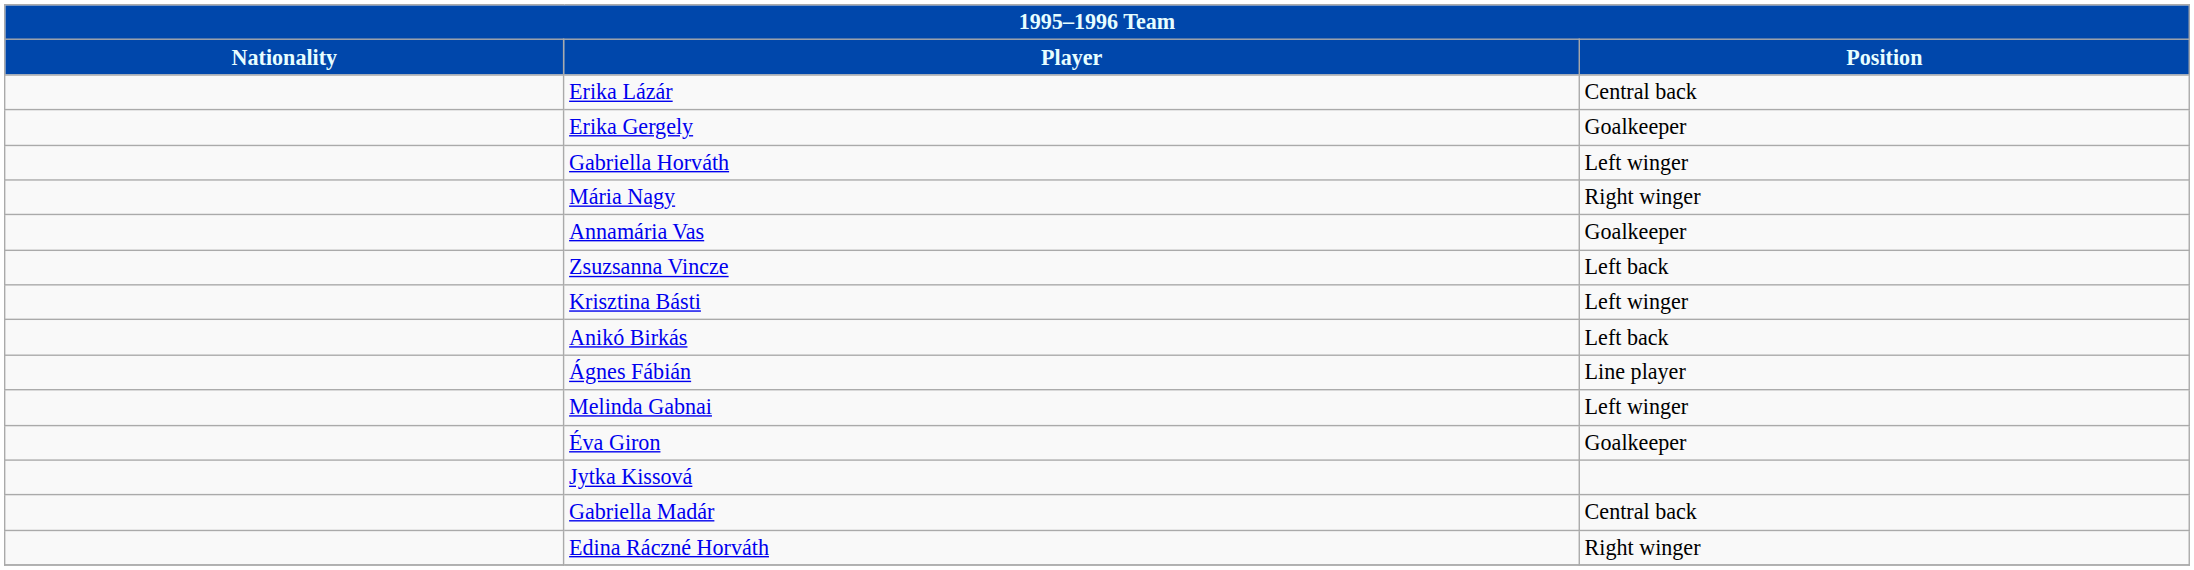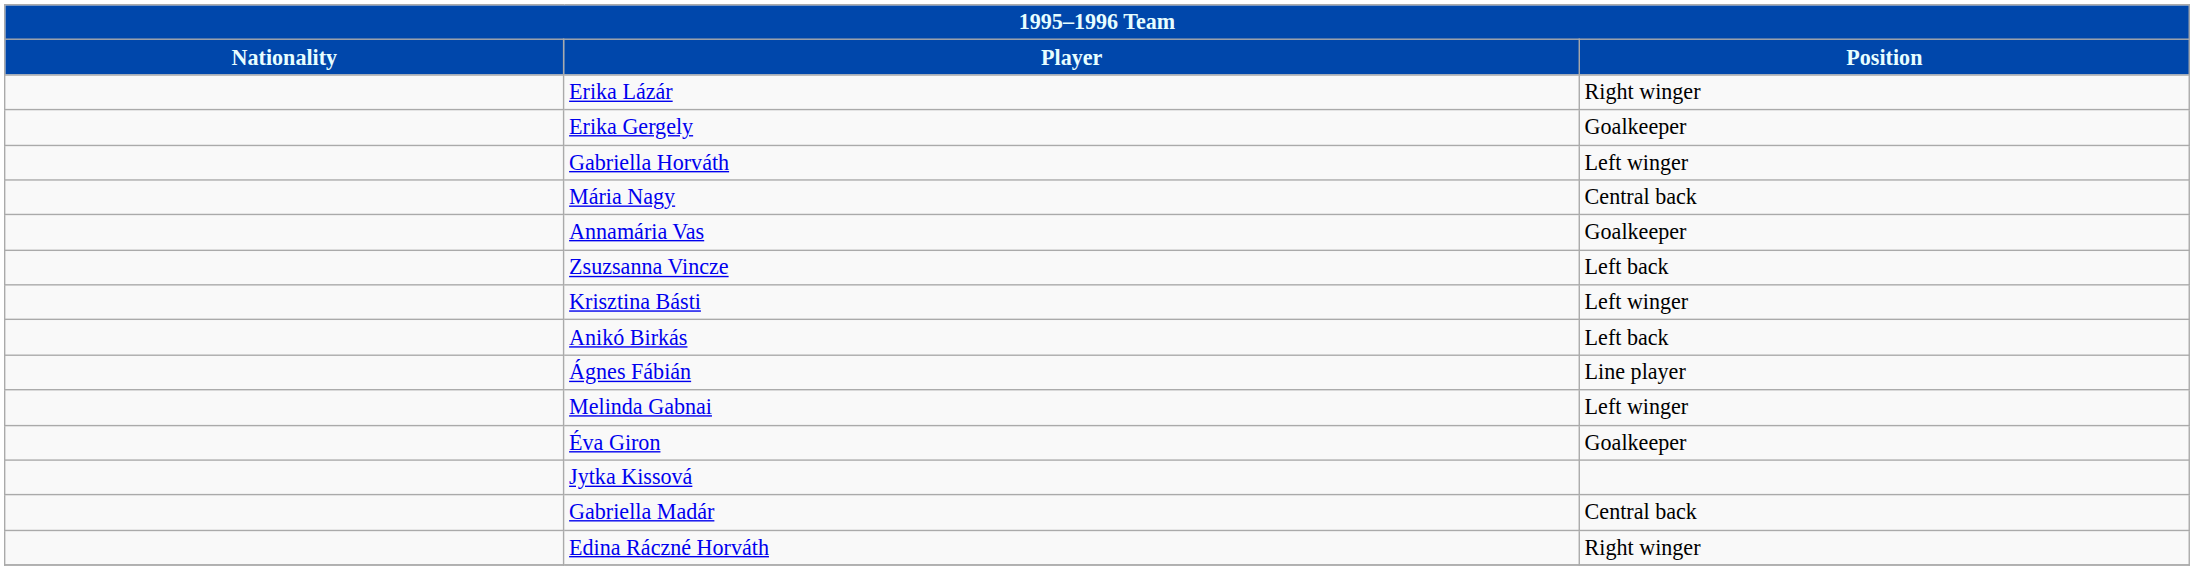Erika Lázár | Position: Central back -> Right winger
Mária Nagy | Position: Right winger -> Central back
